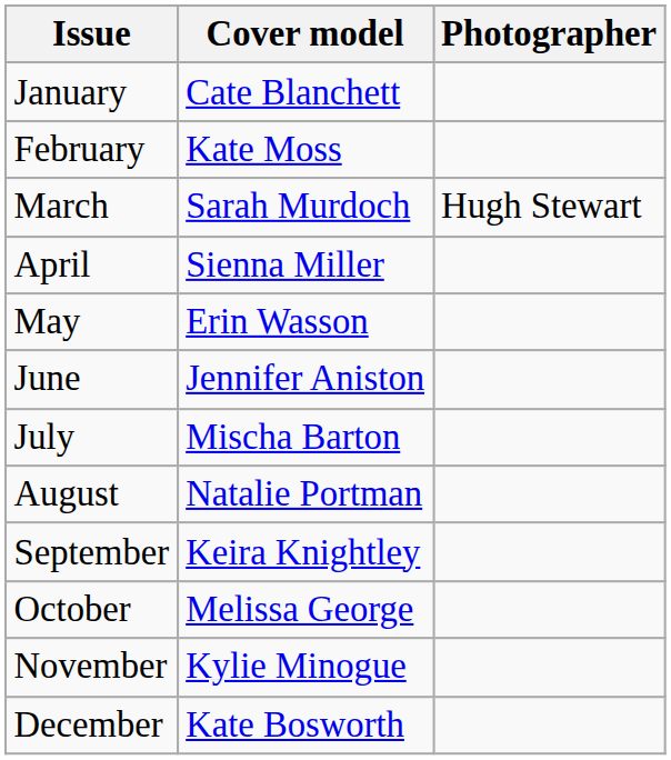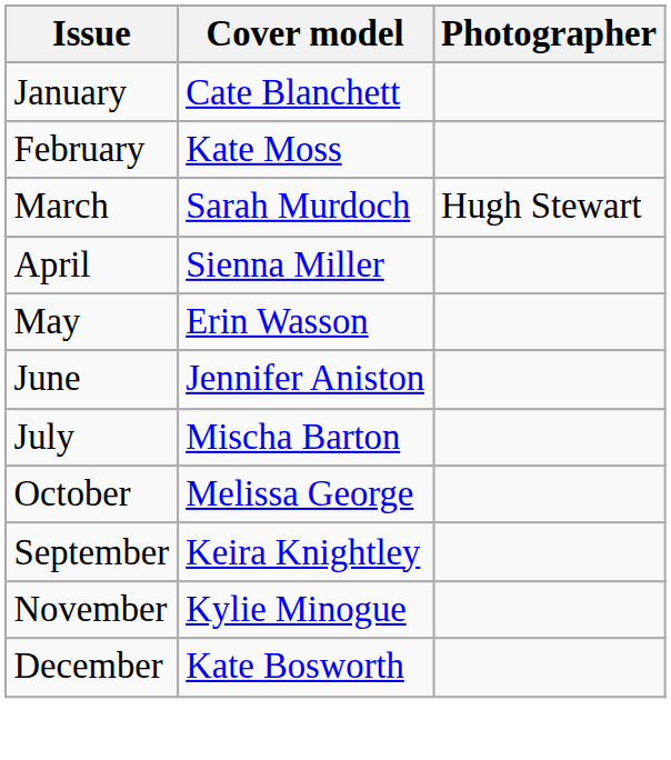- row: August | Natalie Portman
rows swapped: September <-> October
